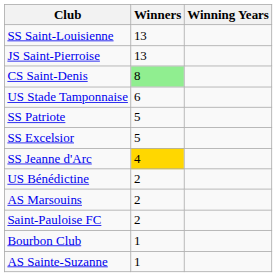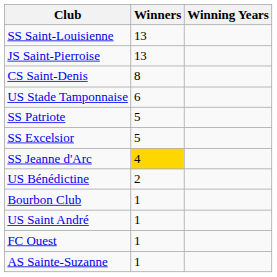CS Saint-Denis | Winners: lightgreen background -> no background
- row: AS Marsouins | 2
- row: Saint-Pauloise FC | 2
+ row: US Saint André | 1
+ row: FC Ouest | 1
